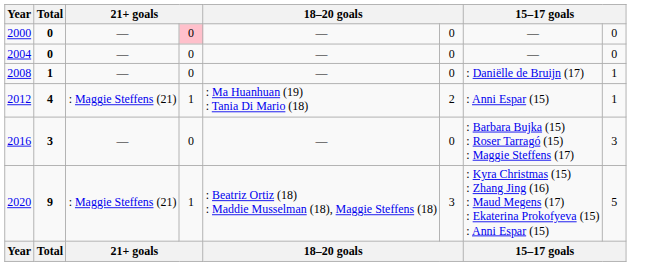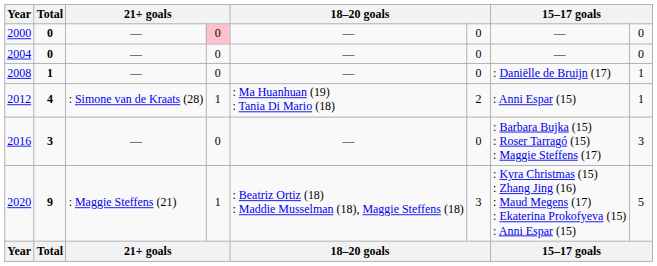2012 | column 3: : Maggie Steffens (21) -> : Simone van de Kraats (28)
